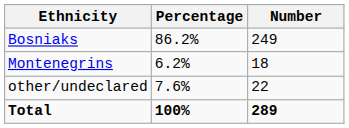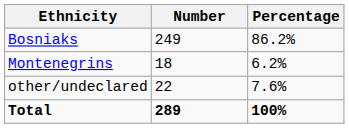columns swapped: Number <-> Percentage
